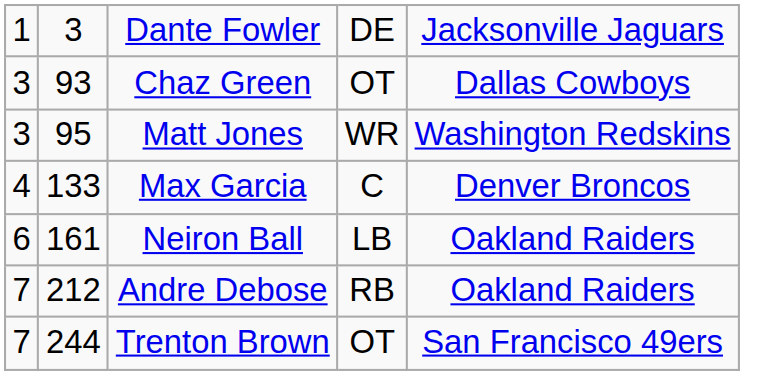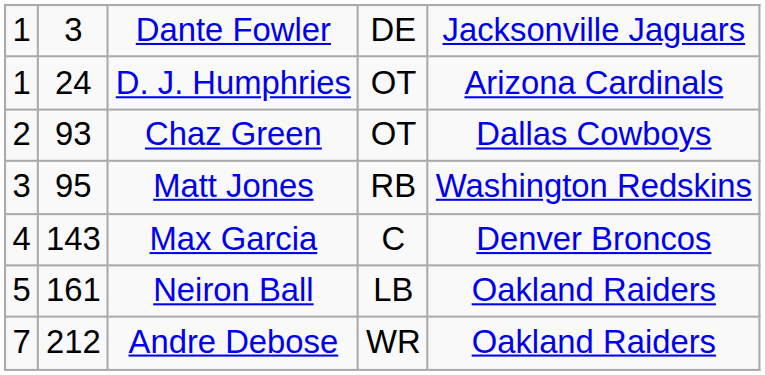+ row: 1 | 24 | D. J. Humphries | OT | Arizona Cardinals
Chaz Green | column 1: 3 -> 2
Matt Jones | column 4: WR -> RB
Max Garcia | column 2: 133 -> 143
Neiron Ball | column 1: 6 -> 5
Andre Debose | column 4: RB -> WR
- row: 7 | 244 | Trenton Brown | OT | San Francisco 49ers
